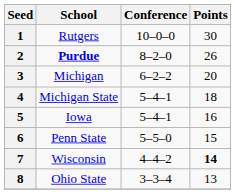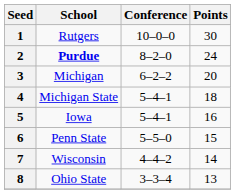2 | Points: 26 -> 24
7 | Points: bold -> normal
